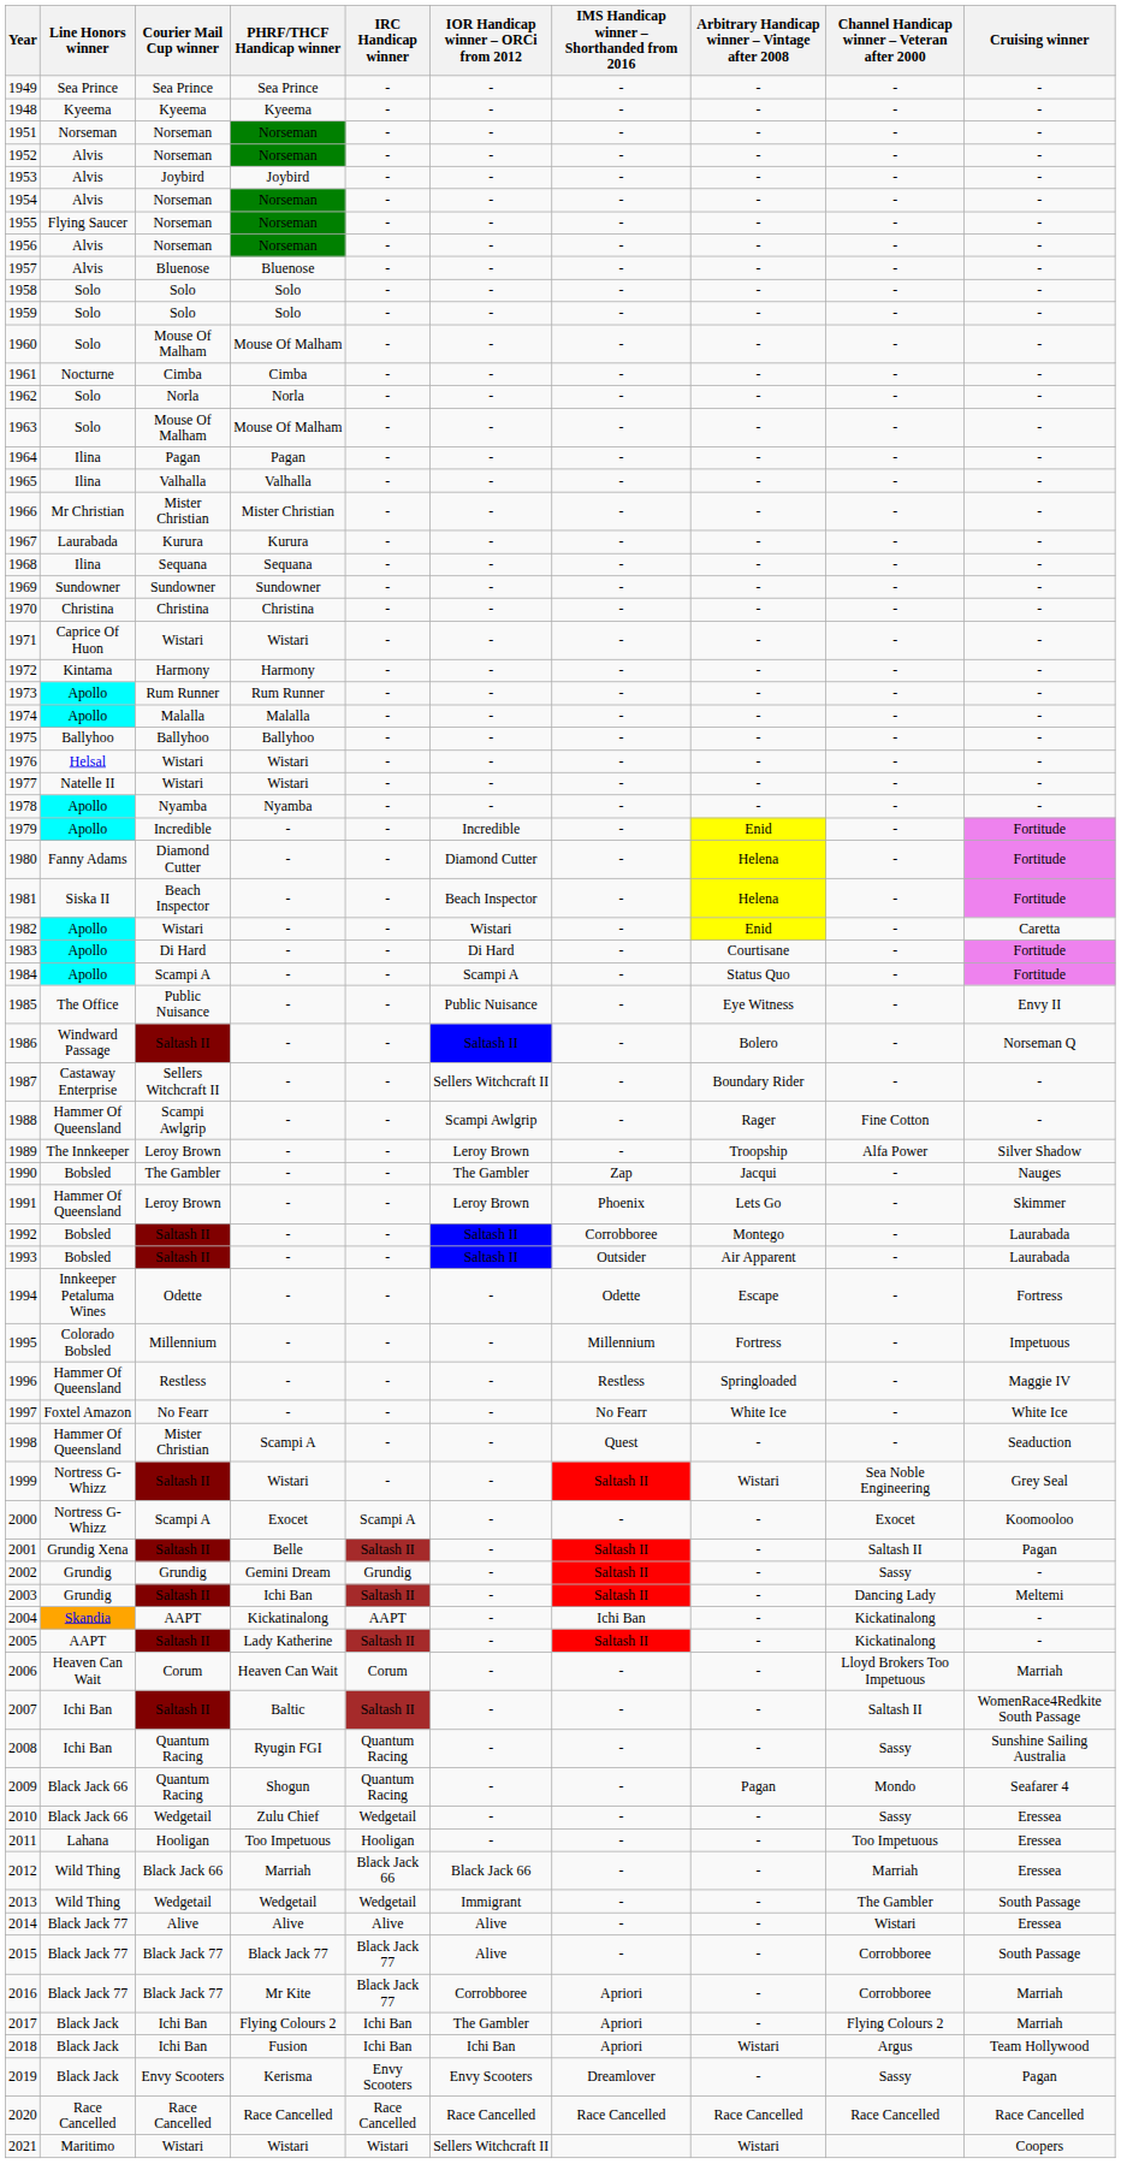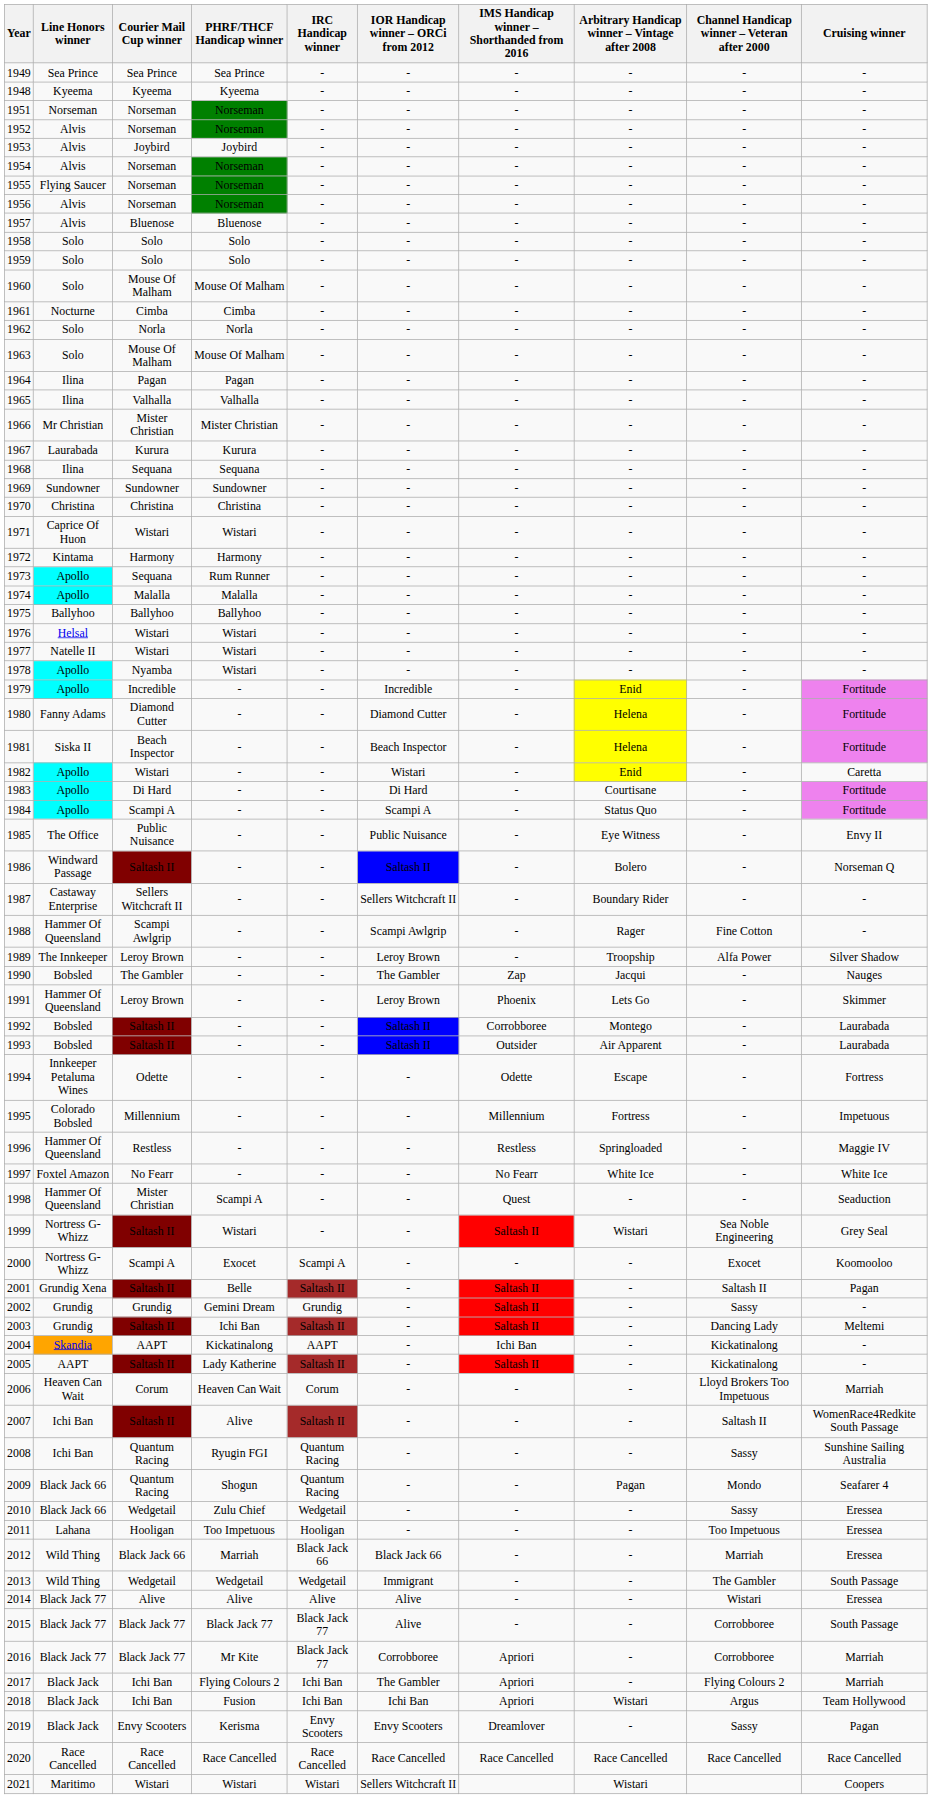1973 | Courier Mail Cup winner: Rum Runner -> Sequana
1978 | PHRF/THCF Handicap winner: Nyamba -> Wistari
2007 | PHRF/THCF Handicap winner: Baltic -> Alive
